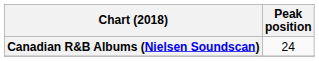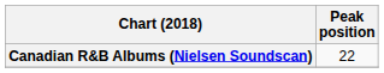Canadian R&B Albums (Nielsen Soundscan) | Peak position: 24 -> 22
